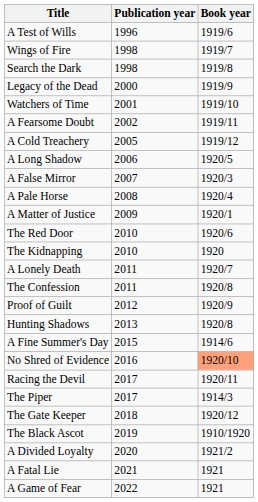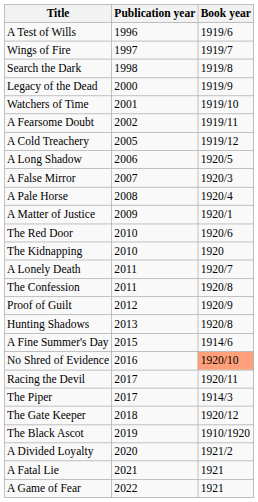Wings of Fire | Publication year: 1998 -> 1997
